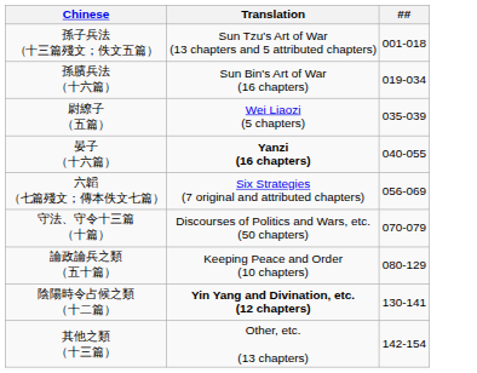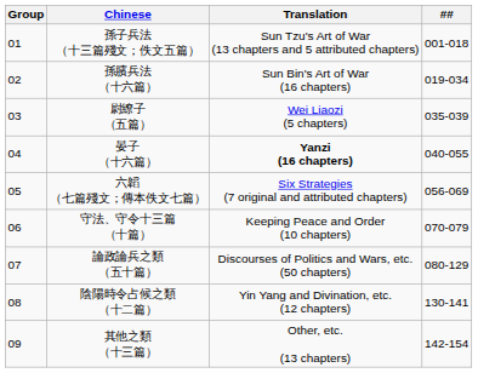+ column: Group | 01 | 02 | 03 | 04 | 05 | 06 | 07 | 08 | 09
守法、守令十三篇 （十篇） | Translation: Discourses of Politics and Wars, etc. (50 chapters) -> Keeping Peace and Order (10 chapters)
論政論兵之類 （五十篇） | Translation: Keeping Peace and Order (10 chapters) -> Discourses of Politics and Wars, etc. (50 chapters)
陰陽時令占候之類 （十二篇） | Translation: bold -> normal
